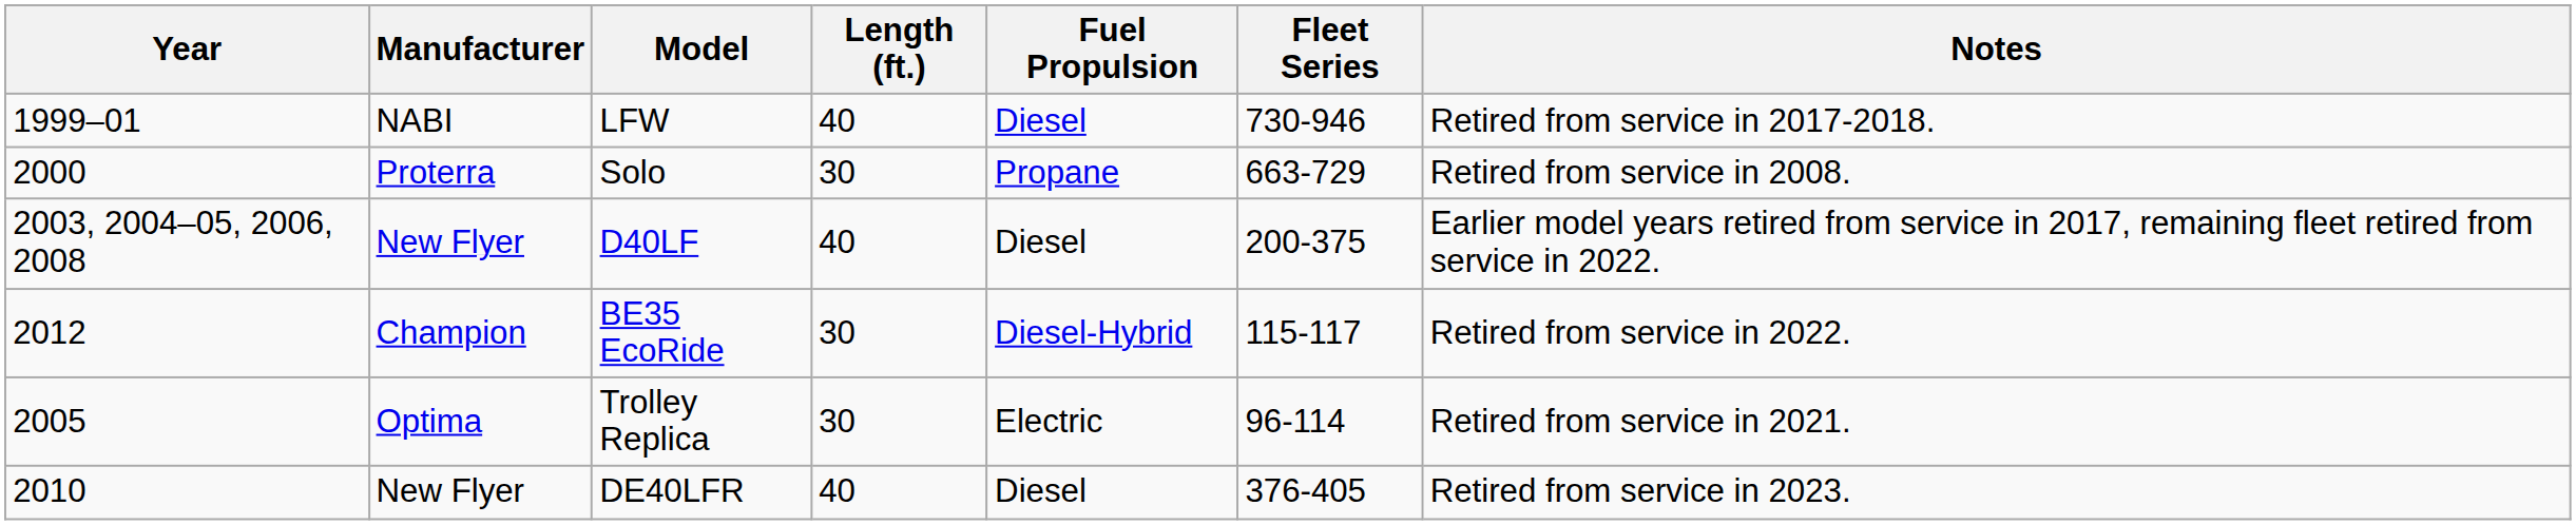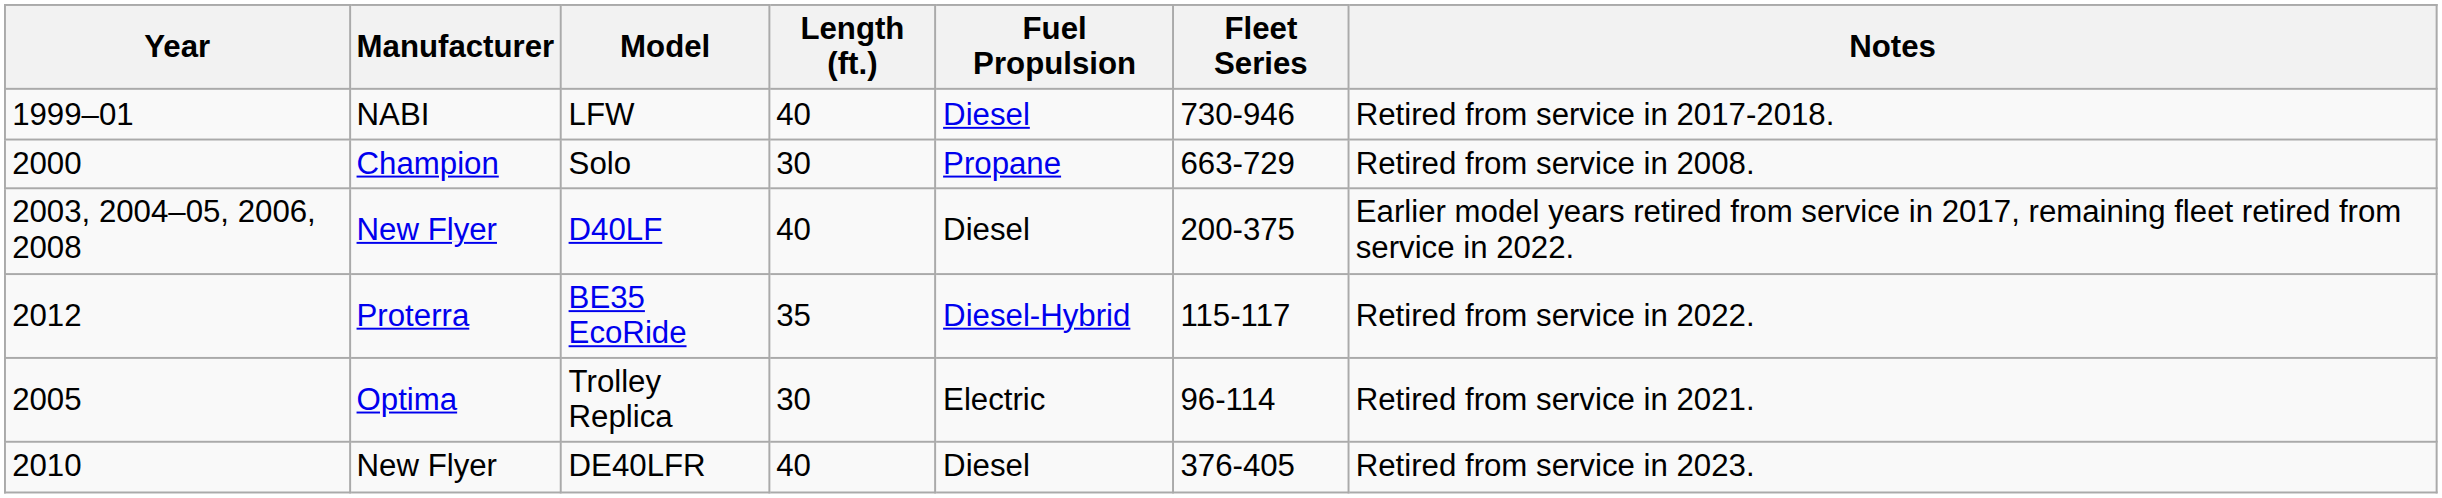Solo | Manufacturer: Proterra -> Champion
BE35 EcoRide | Manufacturer: Champion -> Proterra
BE35 EcoRide | Length (ft.): 30 -> 35
